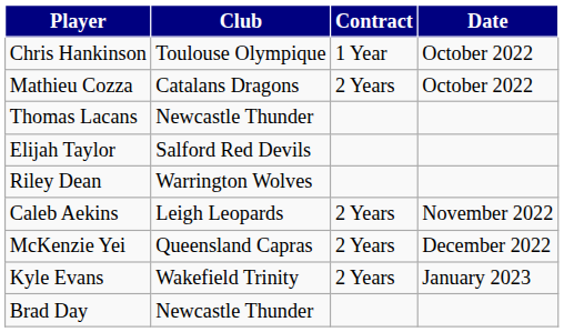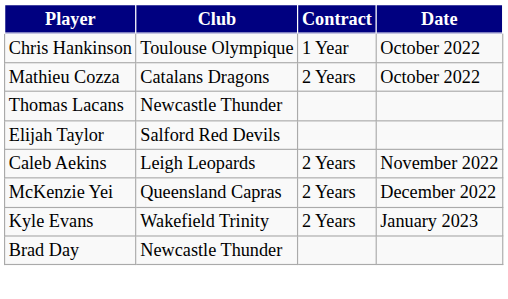- row: Riley Dean | Warrington Wolves
